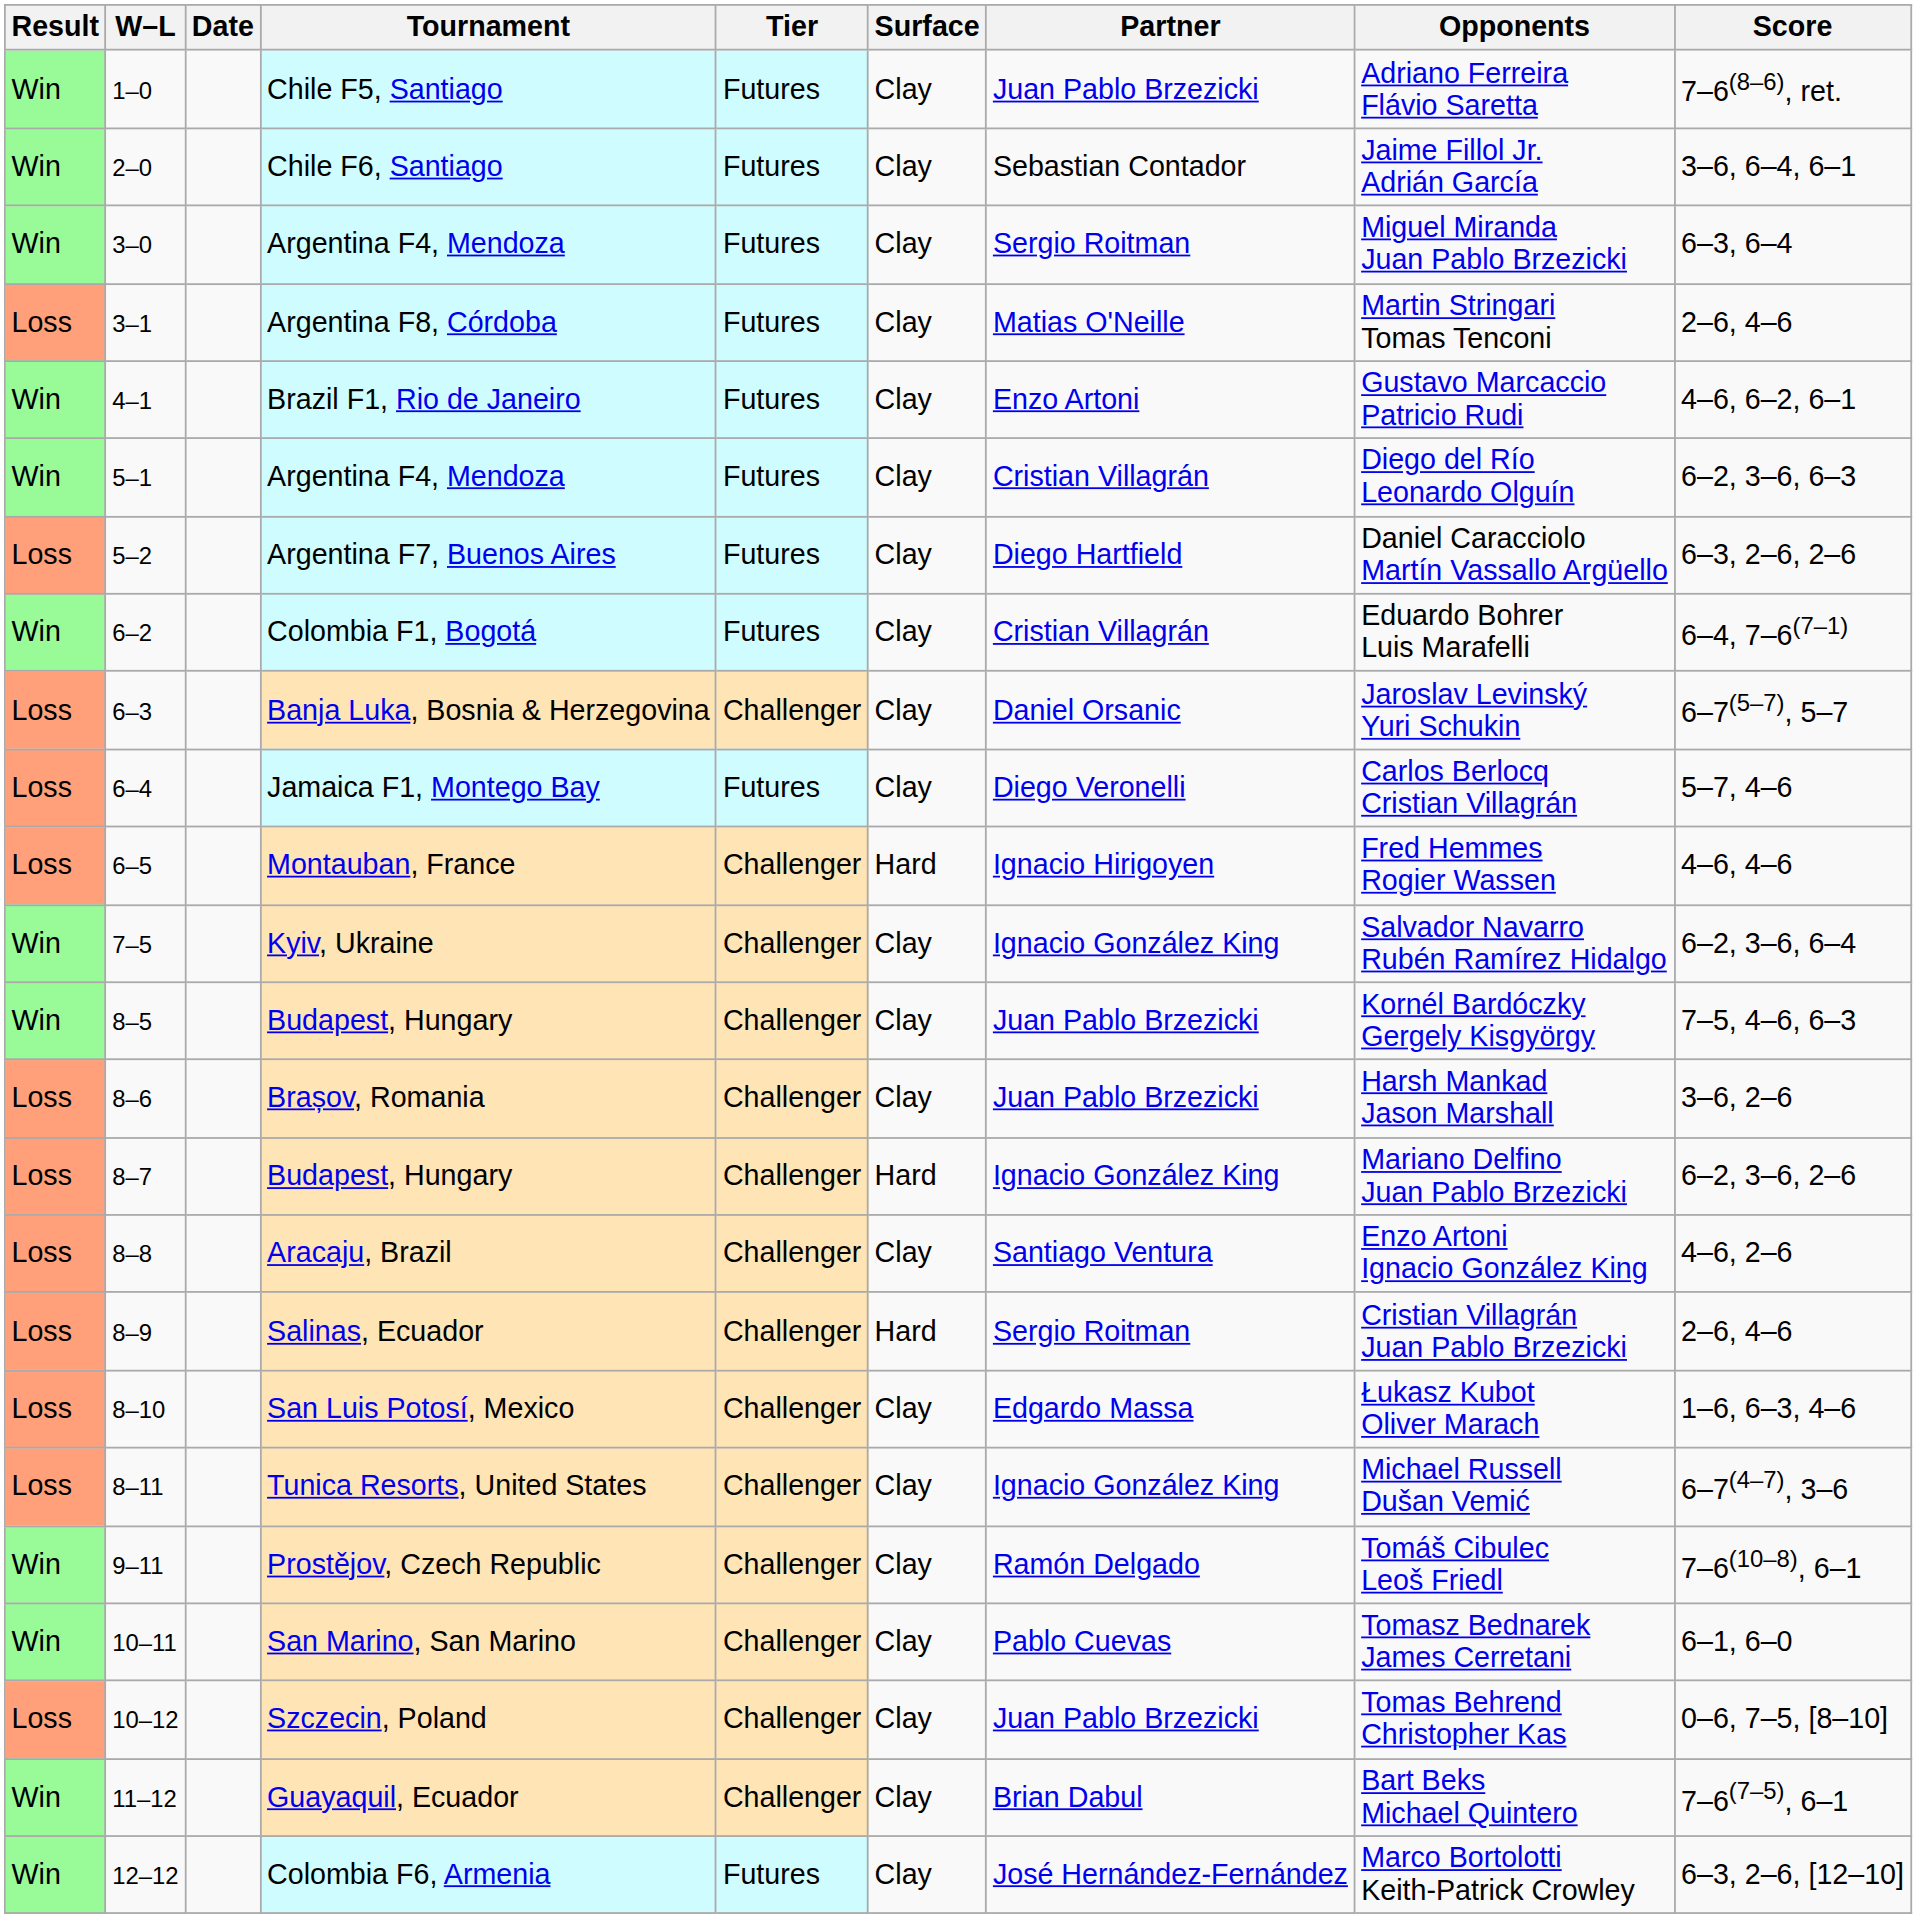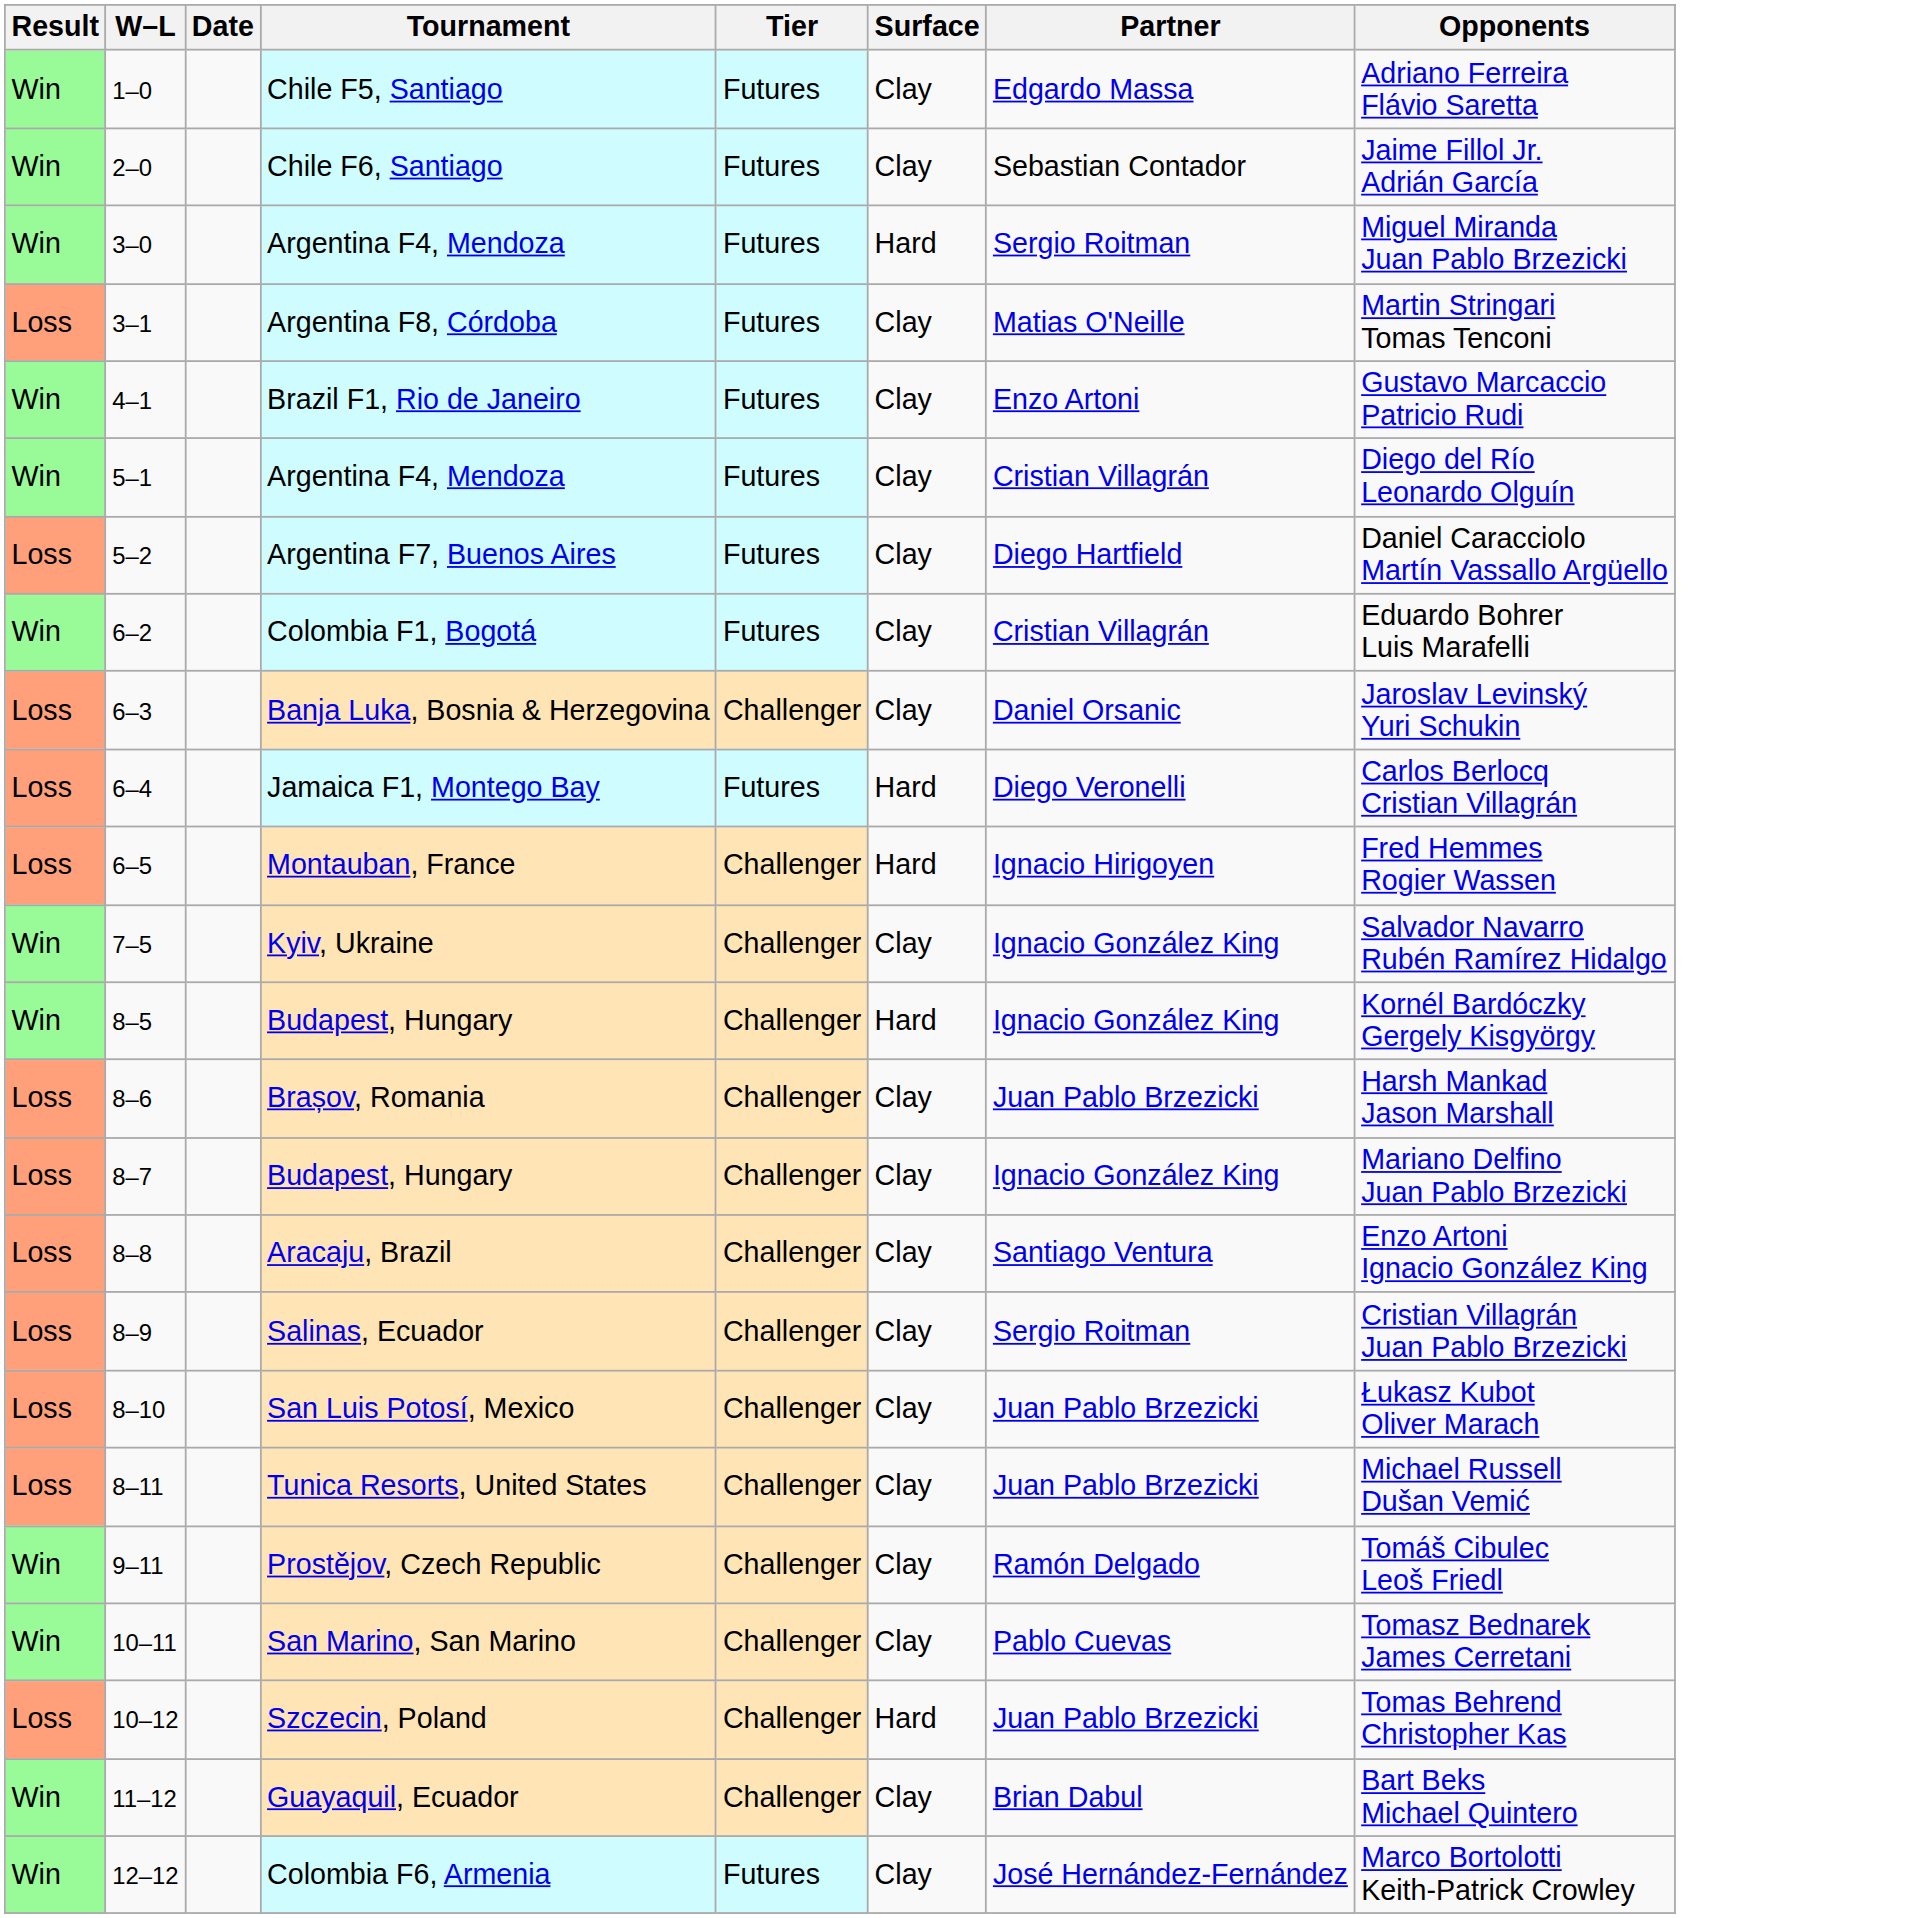- column: Score | 7–6(8–6), ret. | 3–6, 6–4, 6–1 | 6–3, 6–4 | 2–6, 4–6 | 4–6, 6–2, 6–1 | 6–2, 3–6, 6–3 | 6–3, 2–6, 2–6 | 6–4, 7–6(7–1) | 6–7(5–7), 5–7 | 5–7, 4–6 | 4–6, 4–6 | 6–2, 3–6, 6–4 | 7–5, 4–6, 6–3 | 3–6, 2–6 | 6–2, 3–6, 2–6 | 4–6, 2–6 | 2–6, 4–6 | 1–6, 6–3, 4–6 | 6–7(4–7), 3–6 | 7–6(10–8), 6–1 | 6–1, 6–0 | 0–6, 7–5, [8–10] | 7–6(7–5), 6–1 | 6–3, 2–6, [12–10]
Chile F5, Santiago | Partner: Juan Pablo Brzezicki -> Edgardo Massa
3–0 / Argentina F4, Mendoza | Surface: Clay -> Hard
Jamaica F1, Montego Bay | Surface: Clay -> Hard
8–5 / Budapest, Hungary | Surface: Clay -> Hard
8–5 / Budapest, Hungary | Partner: Juan Pablo Brzezicki -> Ignacio González King
8–7 / Budapest, Hungary | Surface: Hard -> Clay
Salinas, Ecuador | Surface: Hard -> Clay
San Luis Potosí, Mexico | Partner: Edgardo Massa -> Juan Pablo Brzezicki
Tunica Resorts, United States | Partner: Ignacio González King -> Juan Pablo Brzezicki
Szczecin, Poland | Surface: Clay -> Hard
